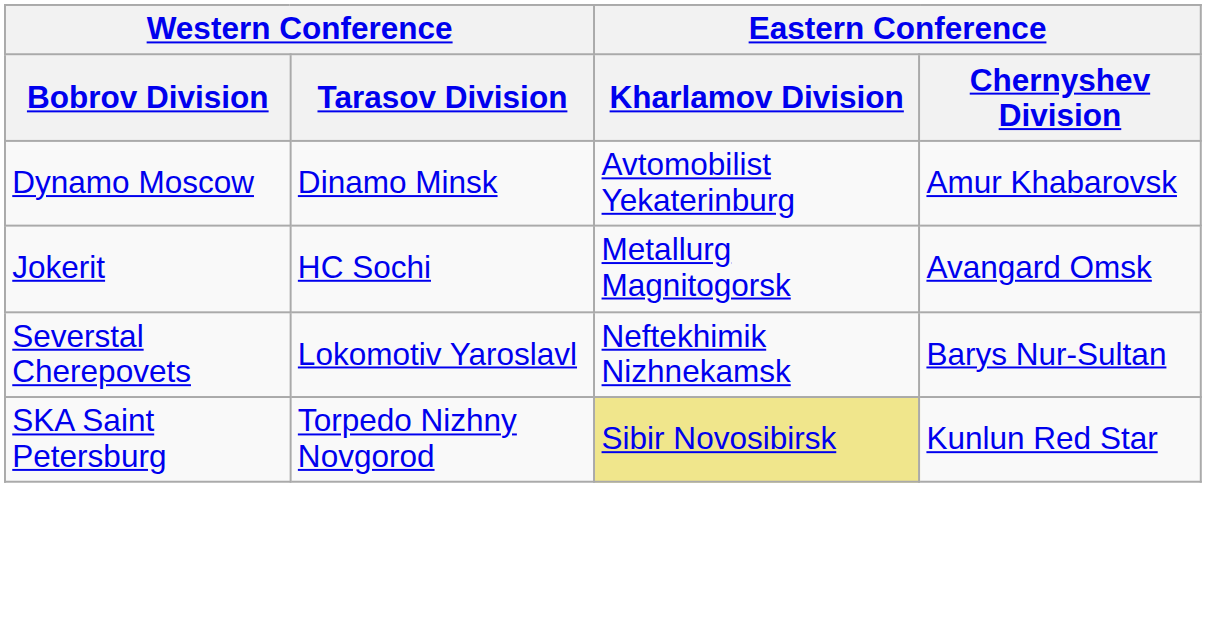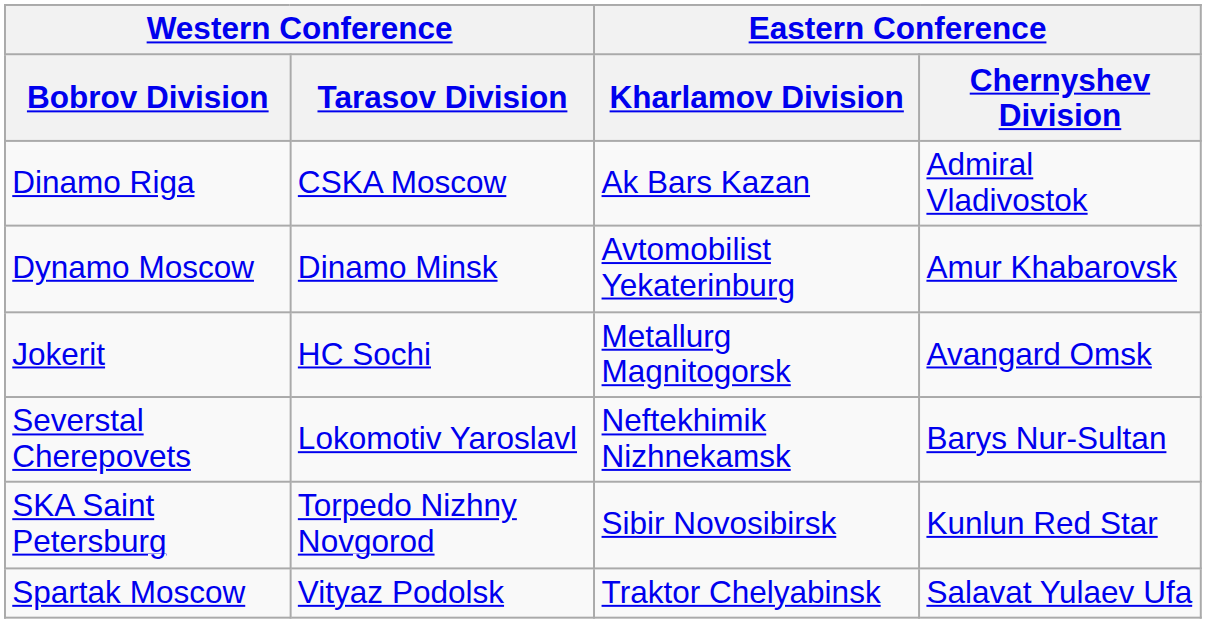+ row: Dinamo Riga | CSKA Moscow | Ak Bars Kazan | Admiral Vladivostok
SKA Saint Petersburg | Eastern Conference / Kharlamov Division: khaki background -> no background
+ row: Spartak Moscow | Vityaz Podolsk | Traktor Chelyabinsk | Salavat Yulaev Ufa
